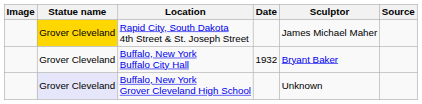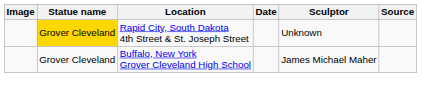Rapid City, South Dakota 4th Street & St. Joseph Street | Sculptor: James Michael Maher -> Unknown
- row: Grover Cleveland | Buffalo, New York Buffalo City Hall | 1932 | Bryant Baker
Buffalo, New York Grover Cleveland High School | Statue name: lavender background -> no background
Buffalo, New York Grover Cleveland High School | Sculptor: Unknown -> James Michael Maher
